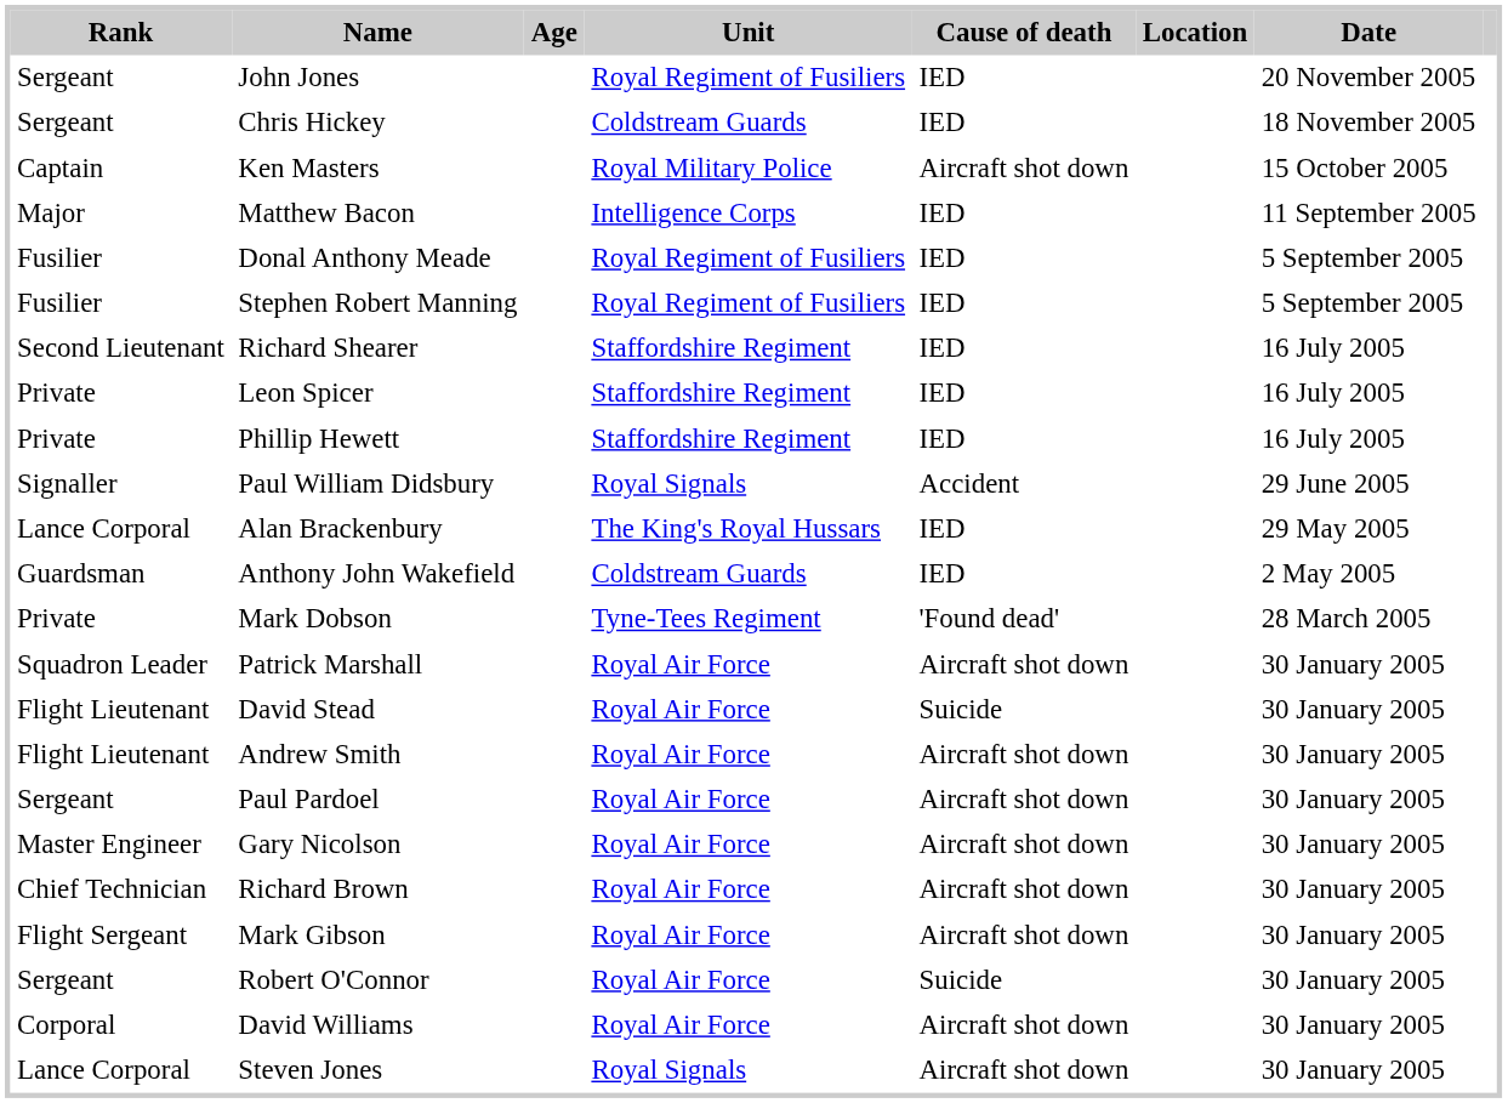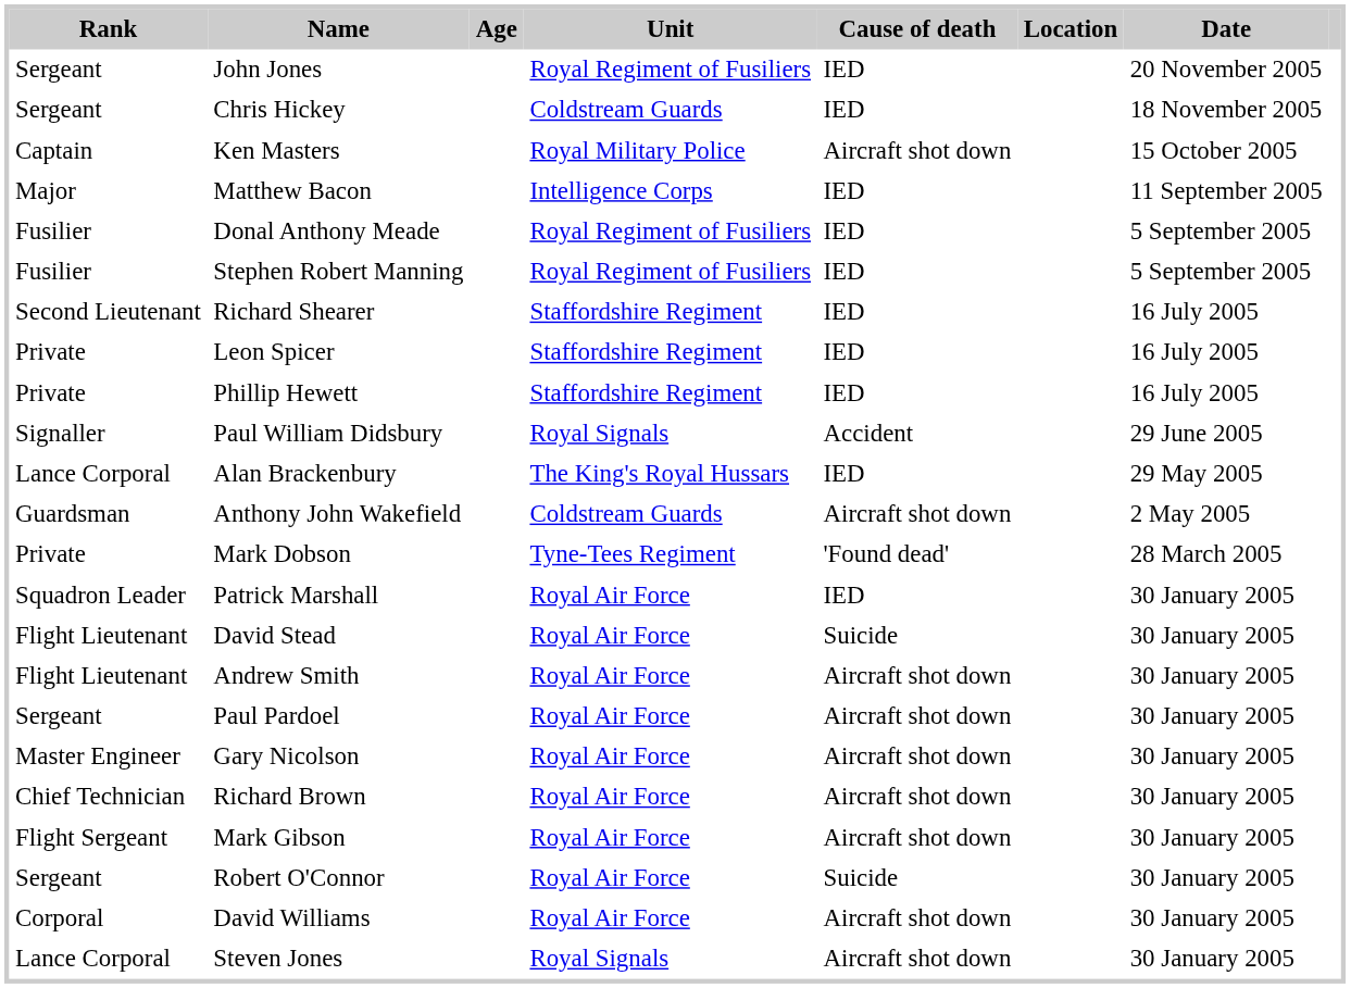Anthony John Wakefield | Cause of death: IED -> Aircraft shot down
Patrick Marshall | Cause of death: Aircraft shot down -> IED
